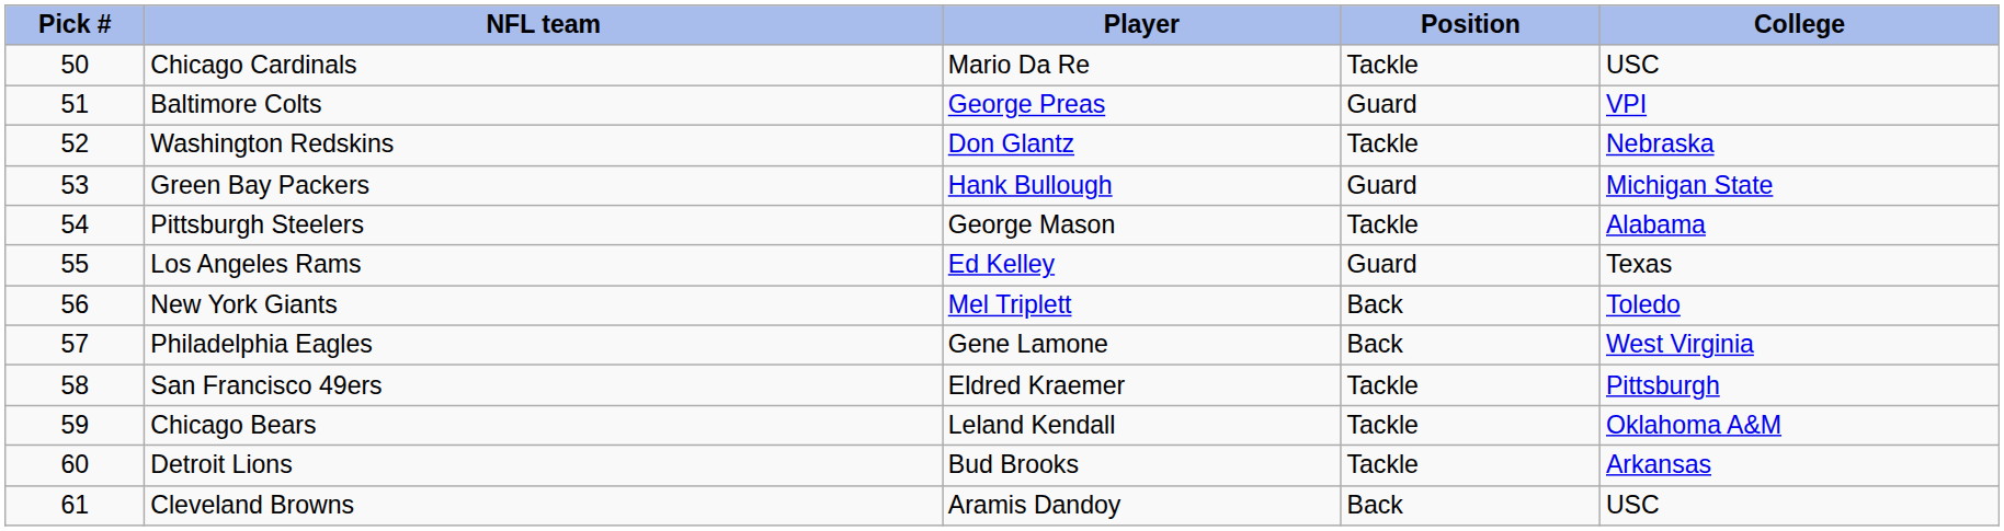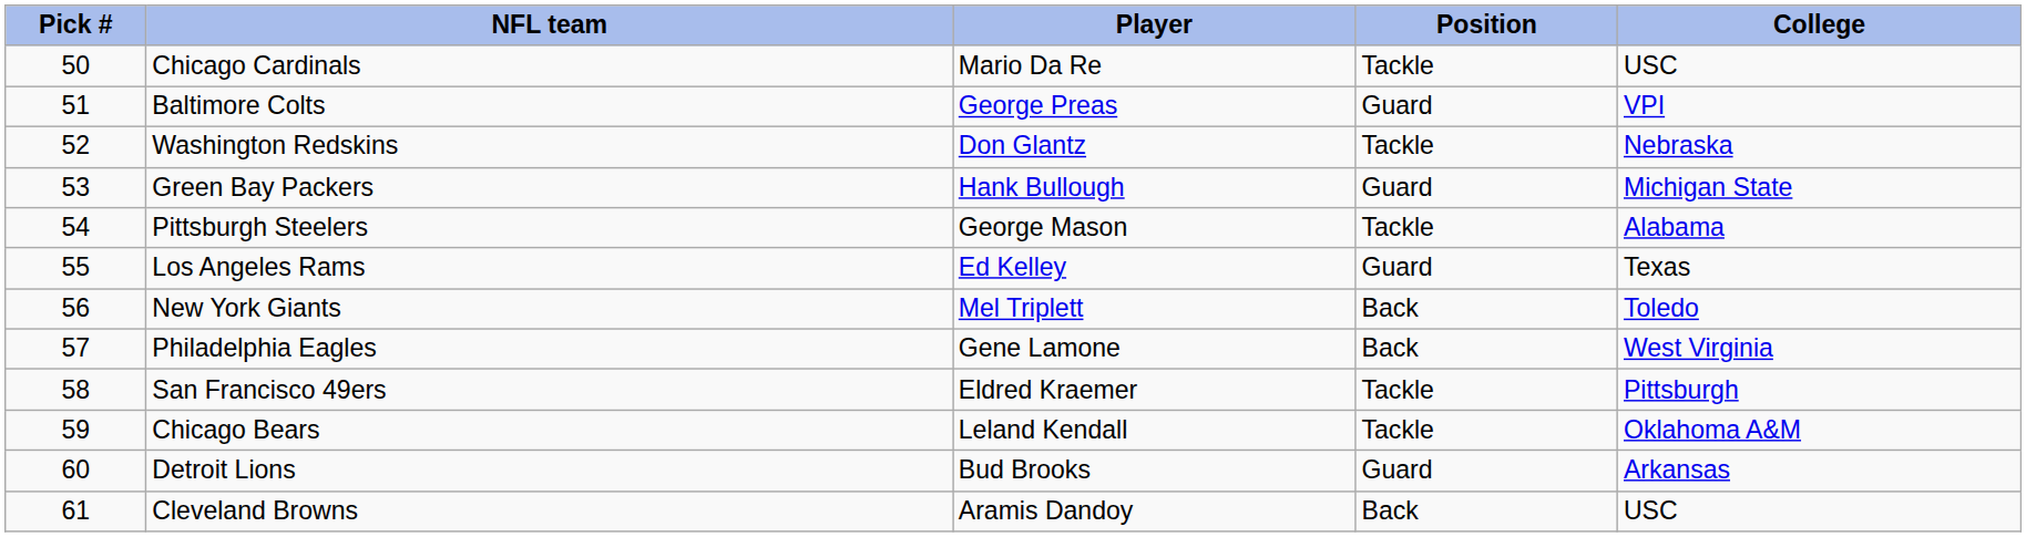Detroit Lions | Position: Tackle -> Guard
